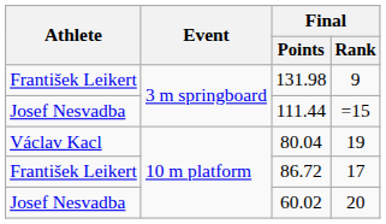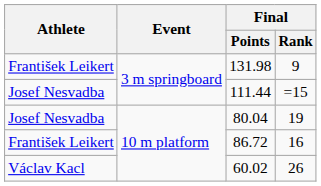80.04 | Athlete: Václav Kacl -> Josef Nesvadba
86.72 | Final / Rank: 17 -> 16
60.02 | Athlete: Josef Nesvadba -> Václav Kacl
60.02 | Final / Rank: 20 -> 26
